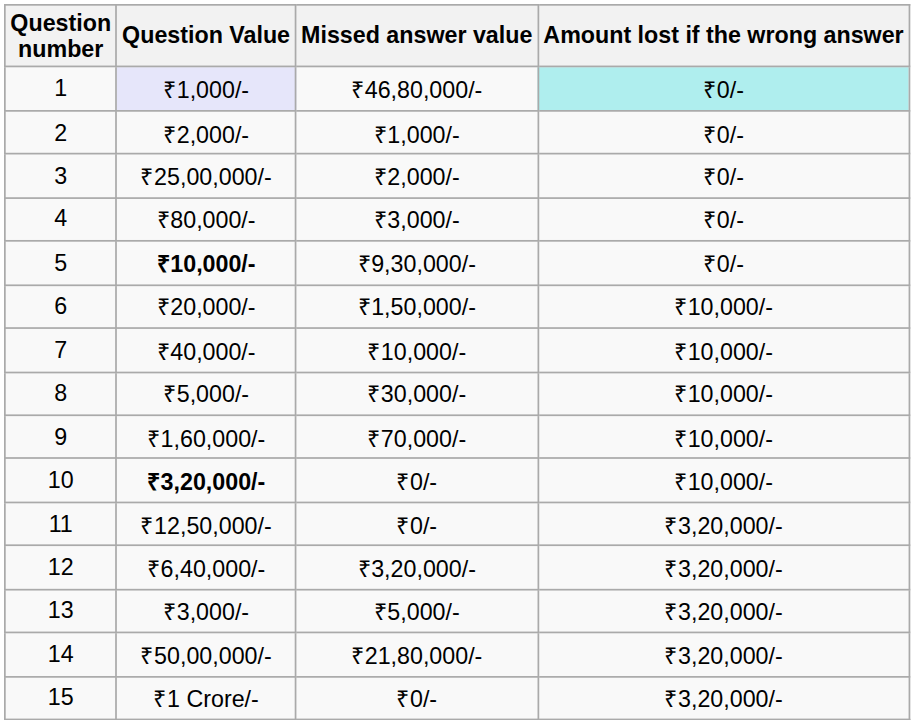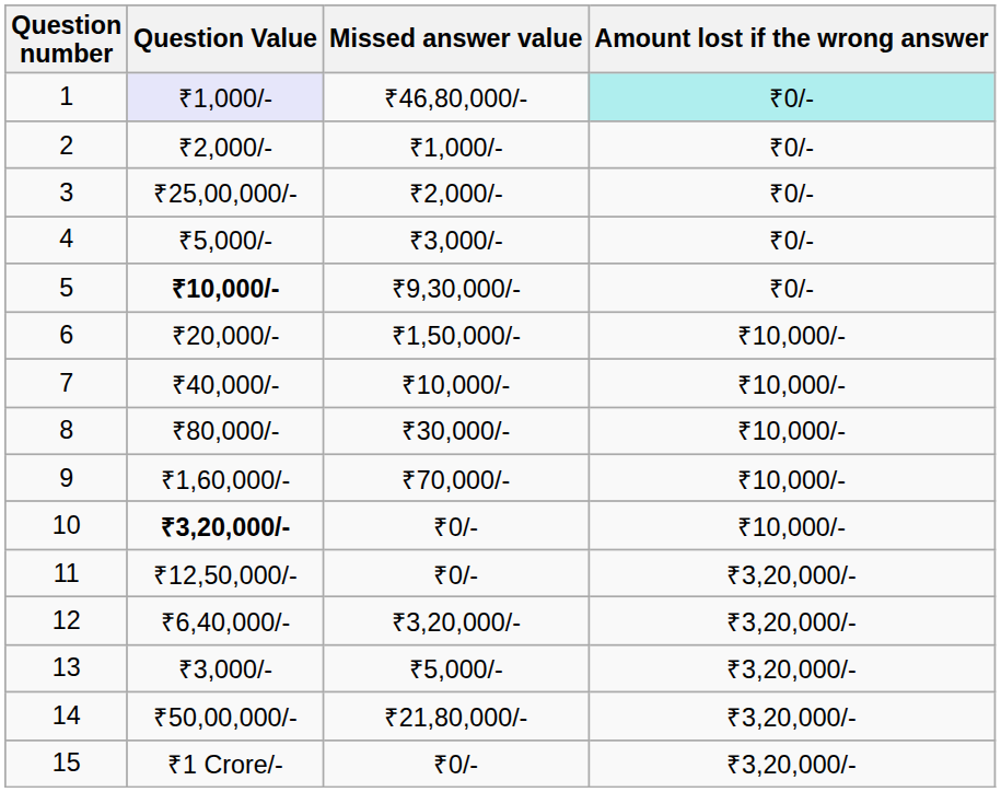4 | Question Value: ₹80,000/- -> ₹5,000/-
8 | Question Value: ₹5,000/- -> ₹80,000/-
